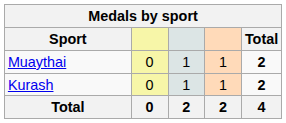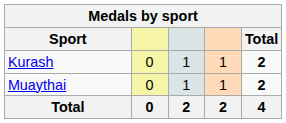rows swapped: Kurash <-> Muaythai
